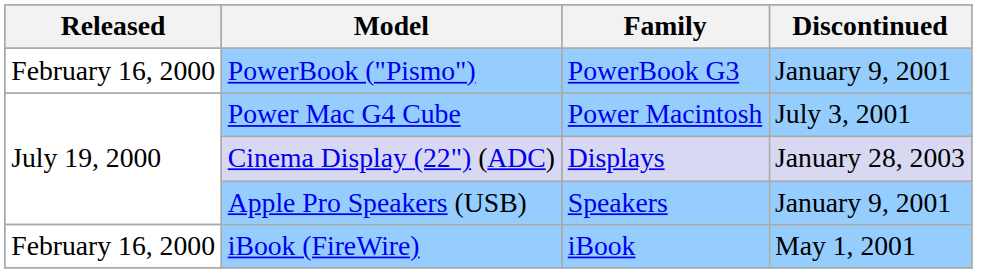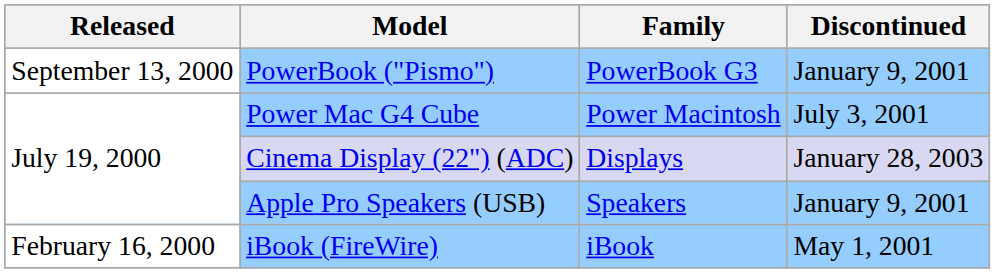PowerBook ("Pismo") | Released: February 16, 2000 -> September 13, 2000
